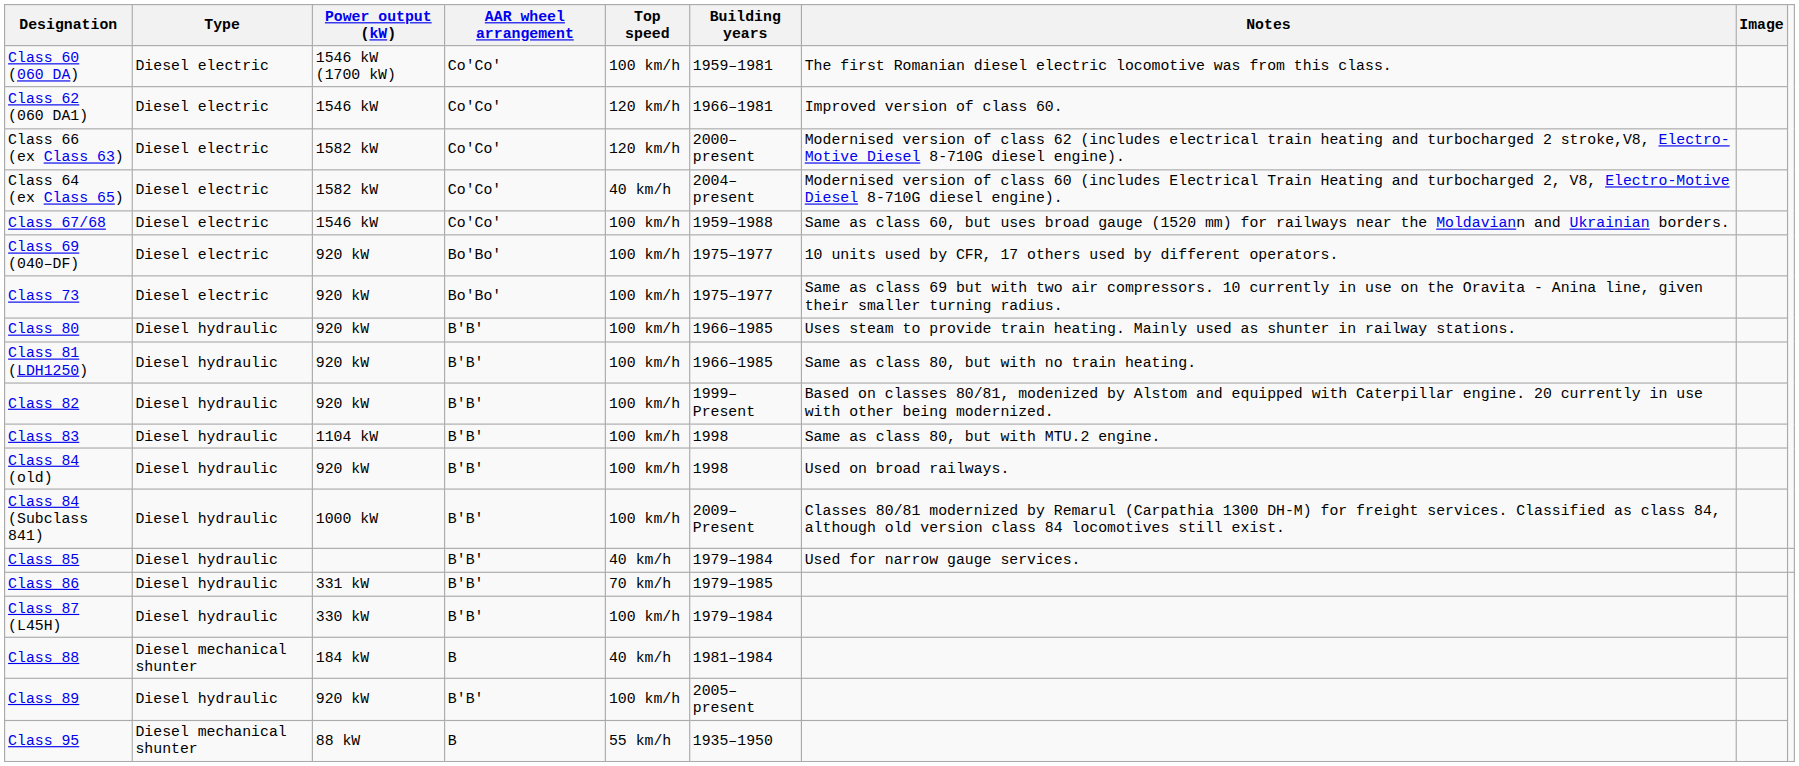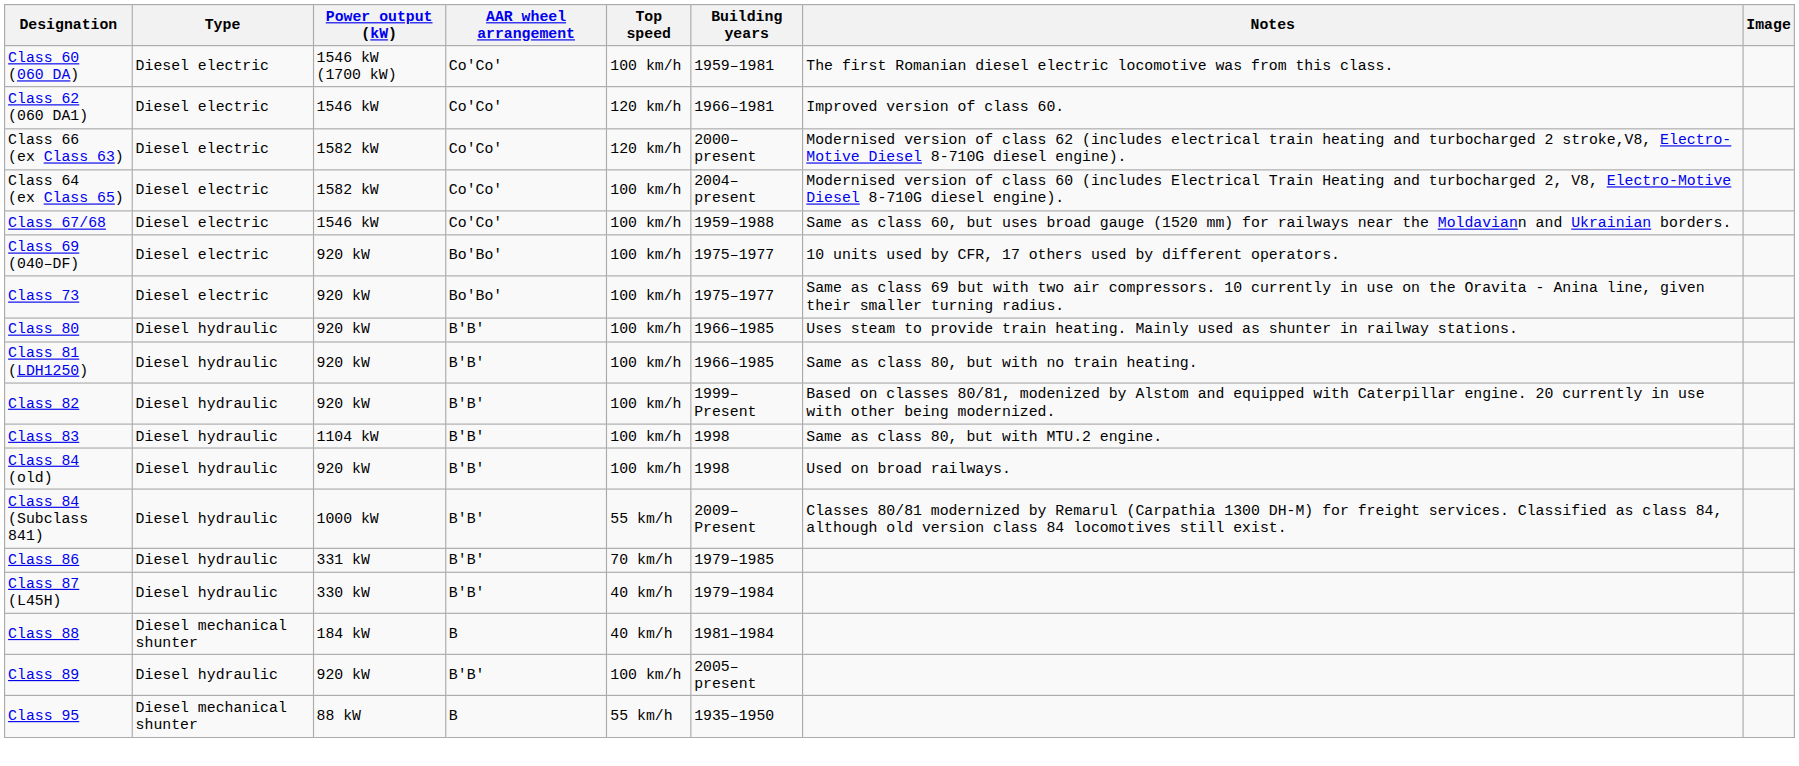Class 64 (ex Class 65) | Top speed: 40 km/h -> 100 km/h
Class 84 (Subclass 841) | Top speed: 100 km/h -> 55 km/h
- row: Class 85 | Diesel hydraulic | B'B' | 40 km/h | 1979–1984 | Used for narrow gauge services.
Class 87 (L45H) | Top speed: 100 km/h -> 40 km/h
